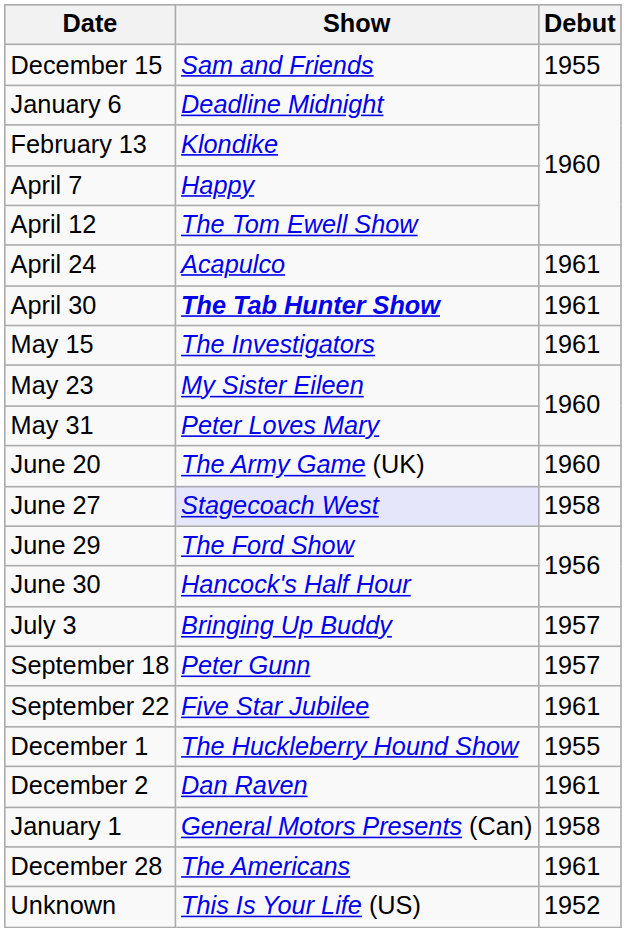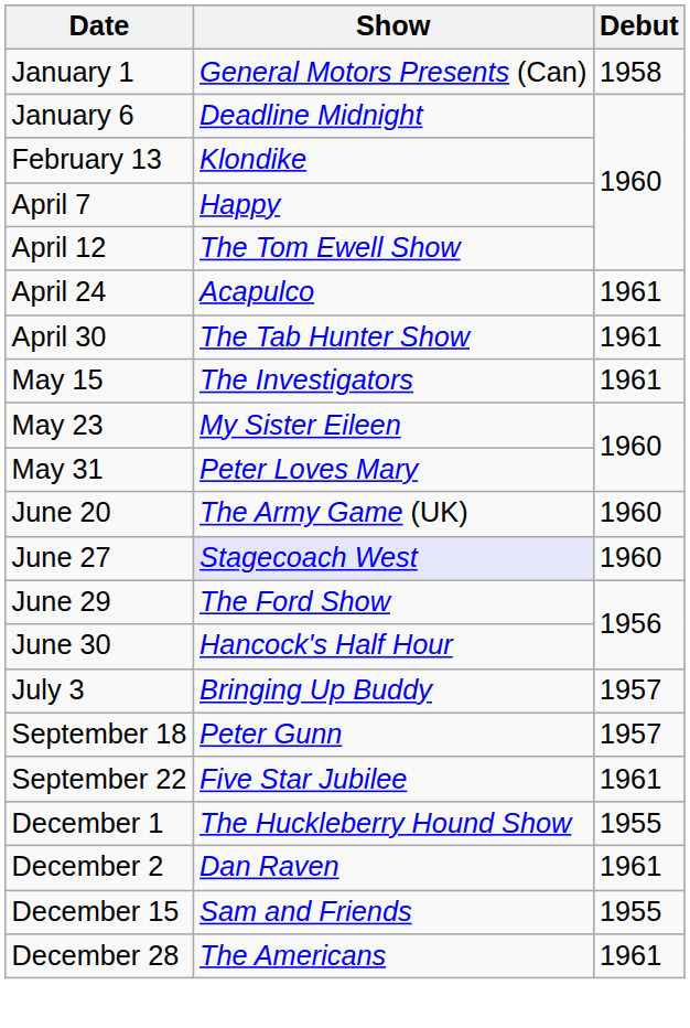rows swapped: January 1 <-> December 15
April 30 | Show: bold -> normal
June 27 | Debut: 1958 -> 1960
- row: Unknown | This Is Your Life (US) | 1952
